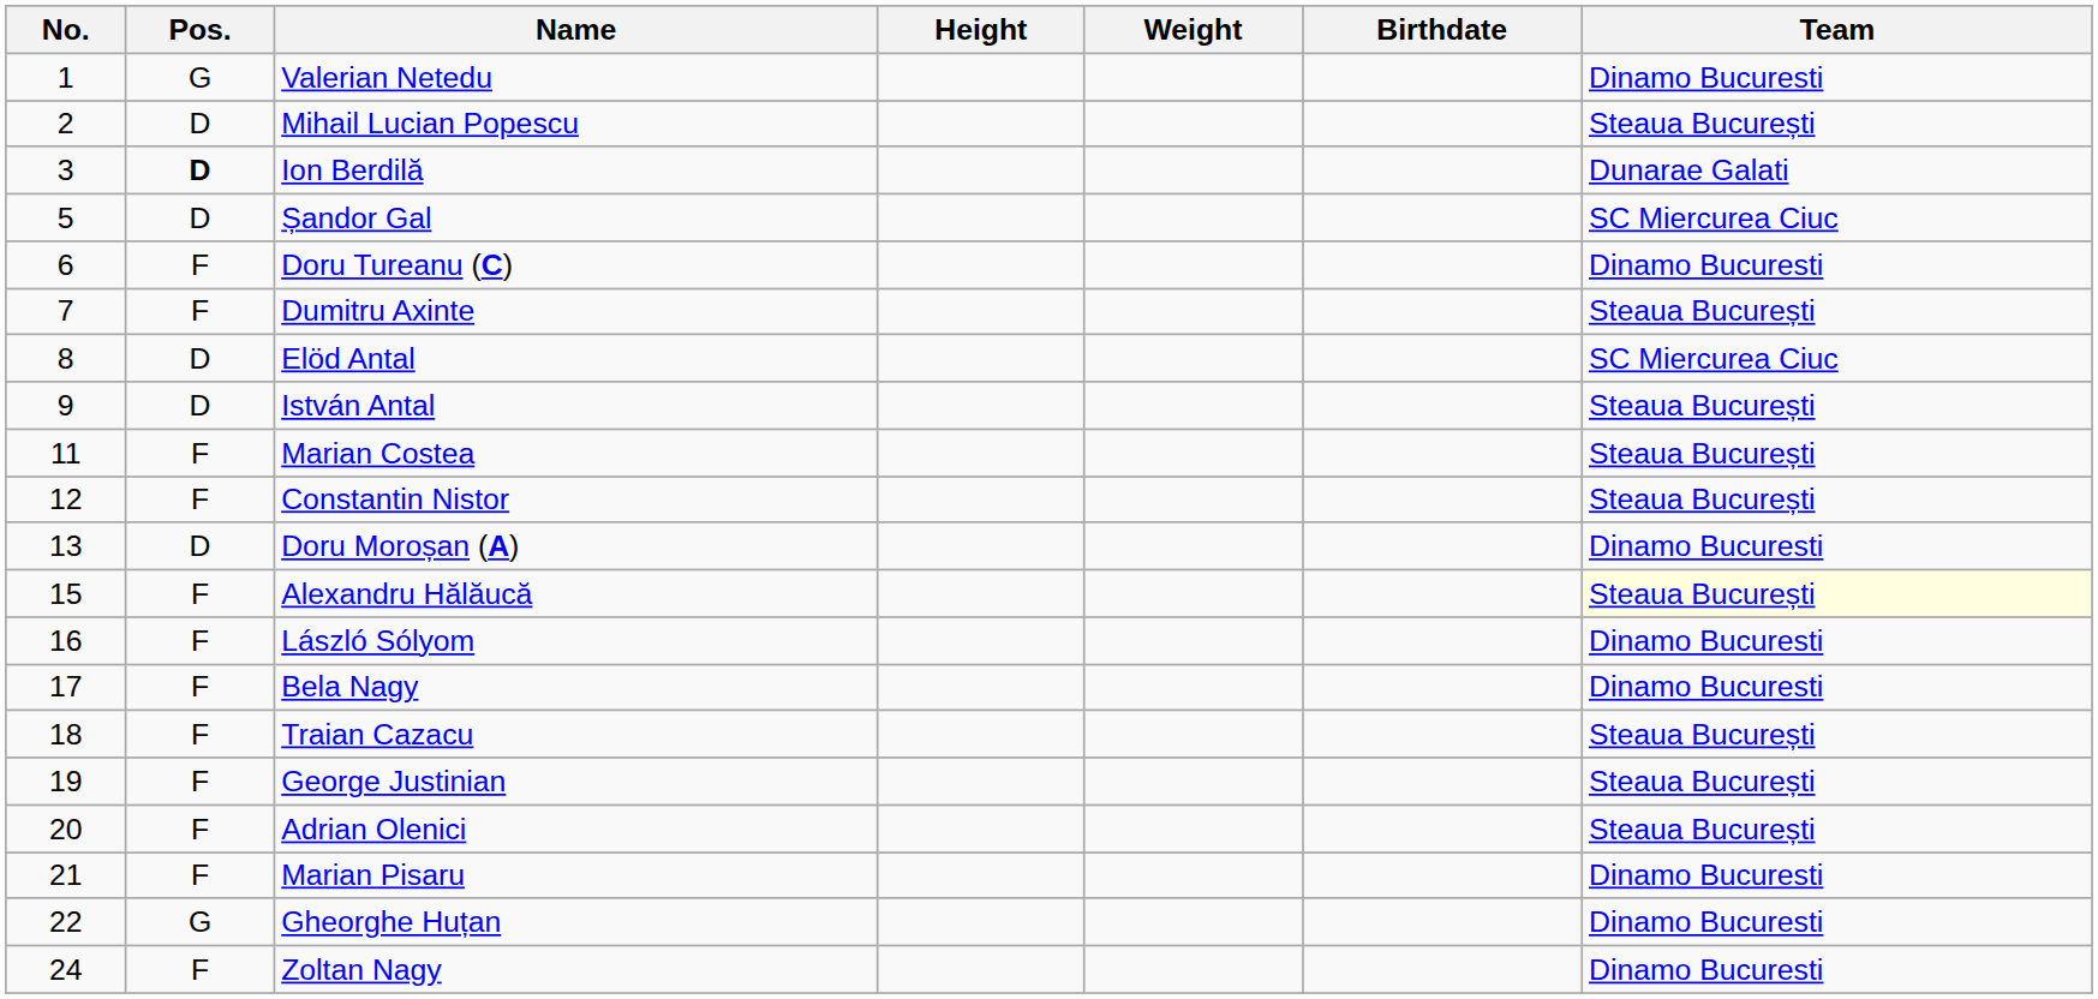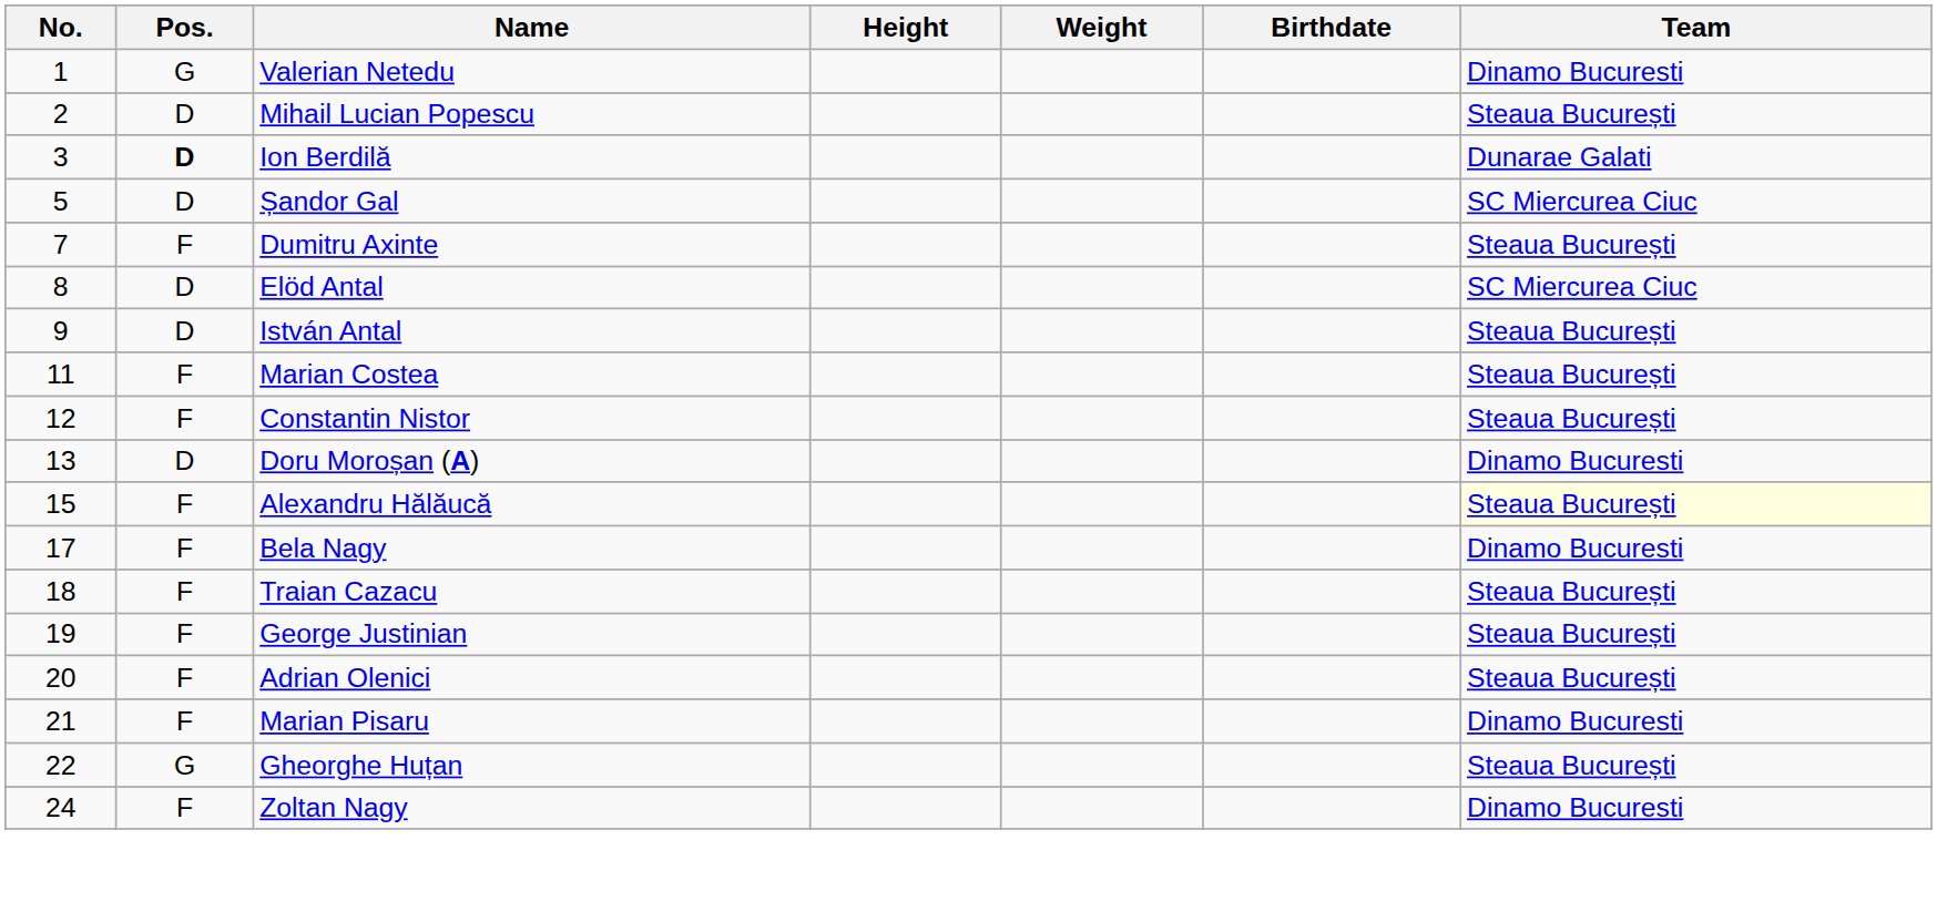- row: 6 | F | Doru Tureanu (C) | Dinamo Bucuresti
- row: 16 | F | László Sólyom | Dinamo Bucuresti
Gheorghe Huțan | Team: Dinamo Bucuresti -> Steaua București
